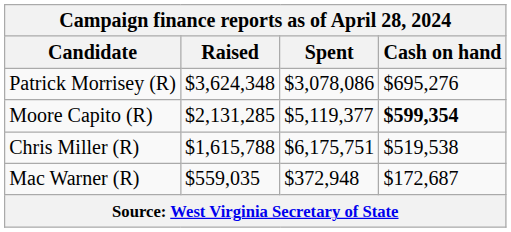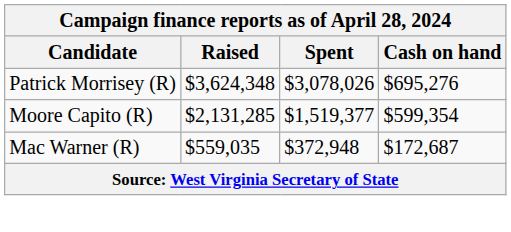Patrick Morrisey (R) | Spent: $3,078,086 -> $3,078,026
Moore Capito (R) | Spent: $5,119,377 -> $1,519,377
Moore Capito (R) | Cash on hand: bold -> normal
- row: Chris Miller (R) | $1,615,788 | $6,175,751 | $519,538
